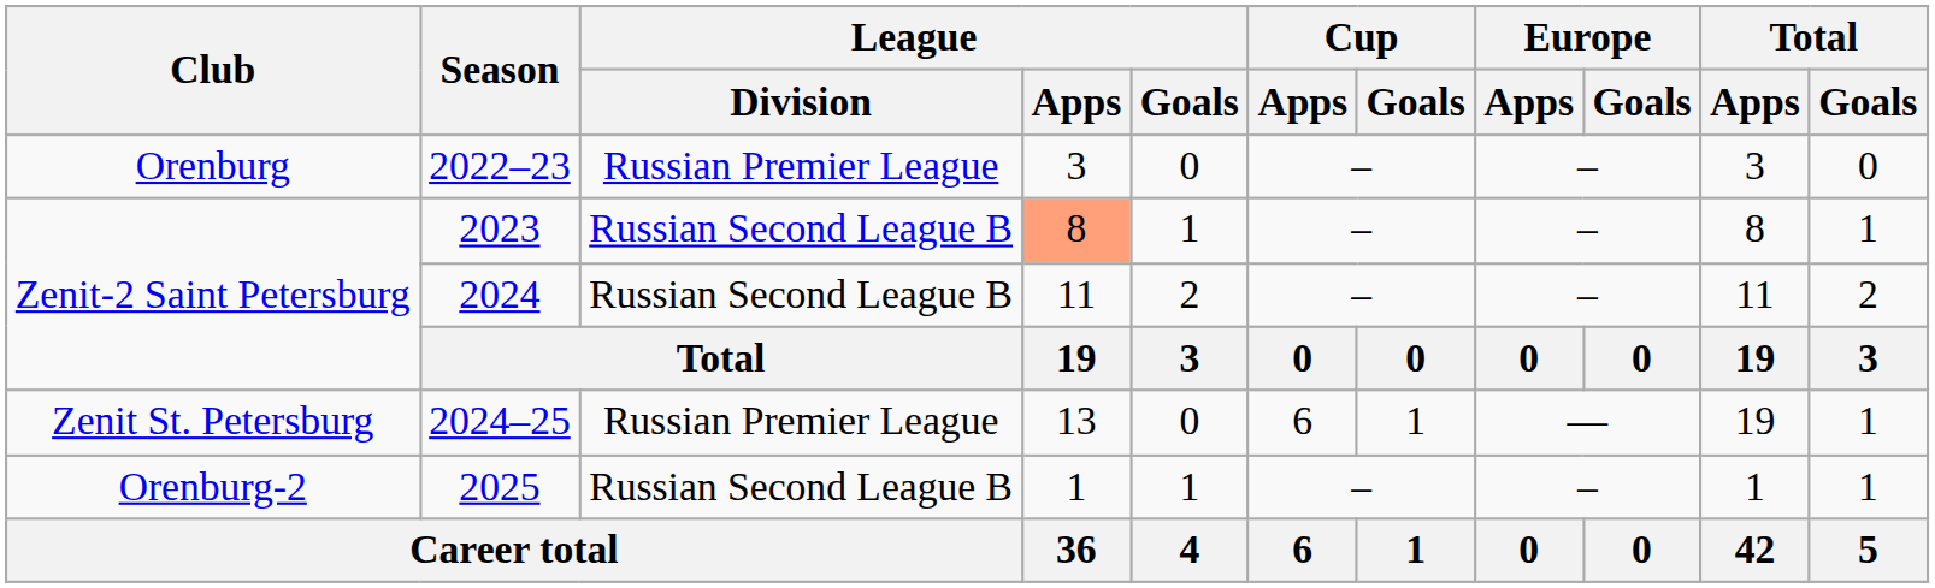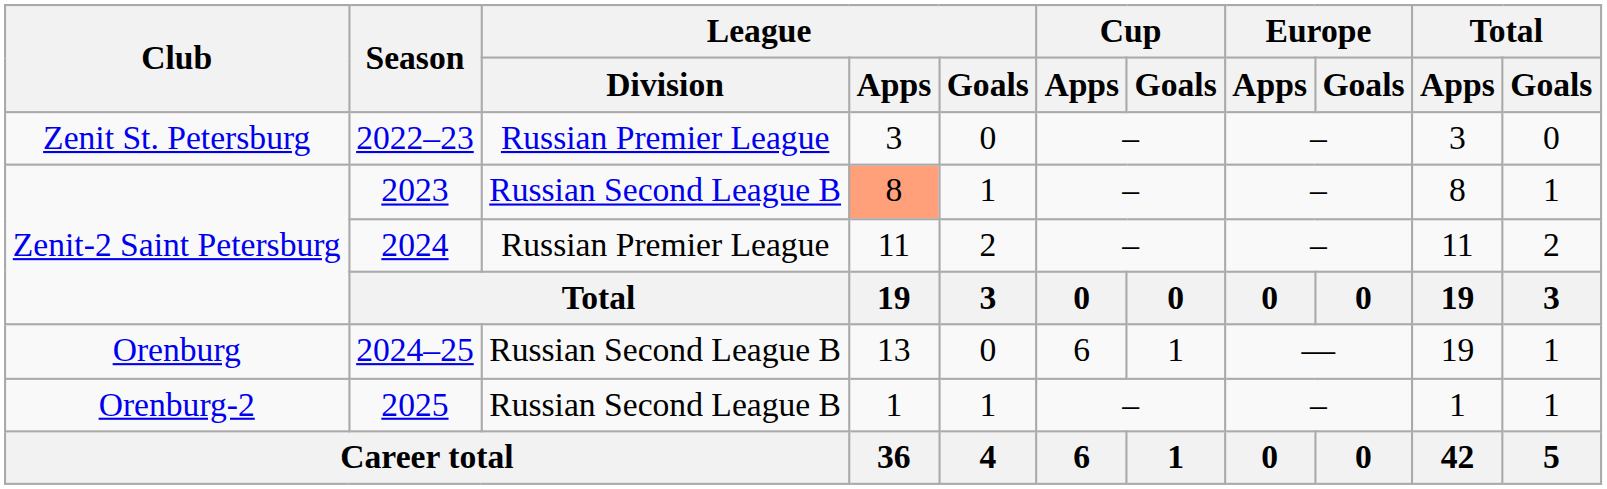2022–23 | Club: Orenburg -> Zenit St. Petersburg
2024 | League / Division: Russian Second League B -> Russian Premier League
2024–25 | Club: Zenit St. Petersburg -> Orenburg
2024–25 | League / Division: Russian Premier League -> Russian Second League B
